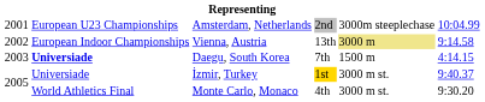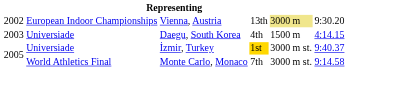- row: 2001 | European U23 Championships | Amsterdam, Netherlands | 2nd | 3000m steeplechase | 10:04.99
Vienna, Austria | column 6: 9:14.58 -> 9:30.20
Daegu, South Korea | column 2: bold -> normal
Daegu, South Korea | column 4: 7th -> 4th
Monte Carlo, Monaco | column 4: 4th -> 7th
Monte Carlo, Monaco | column 6: 9:30.20 -> 9:14.58
